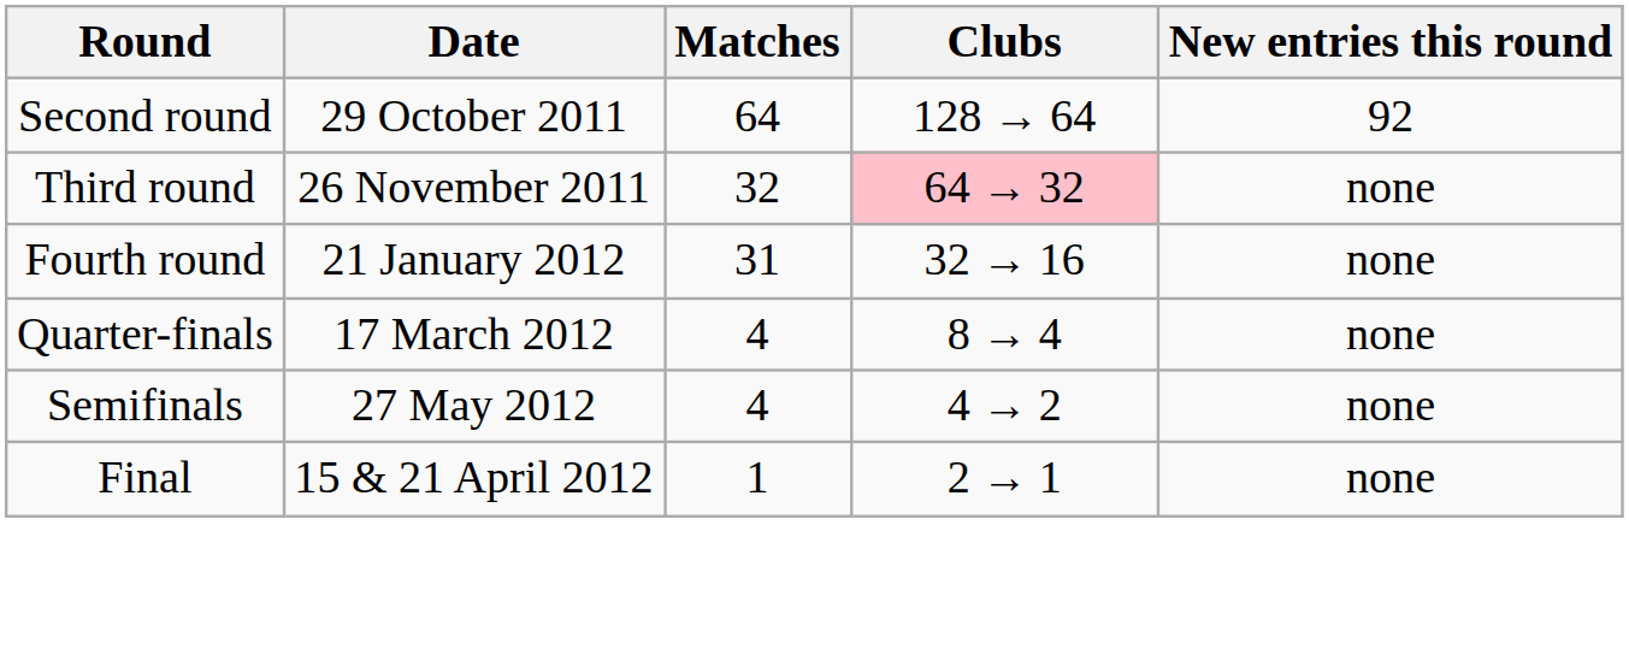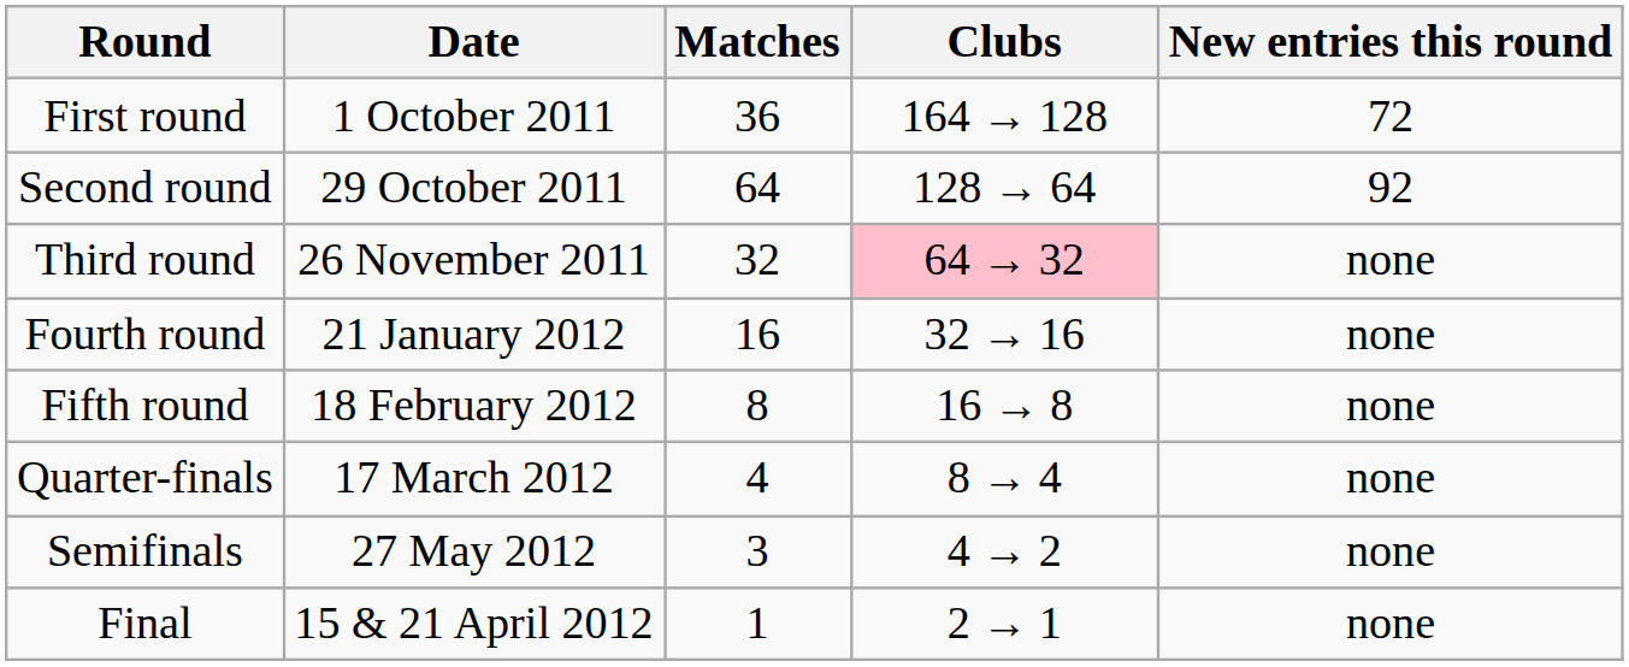+ row: First round | 1 October 2011 | 36 | 164 → 128 | 72
Fourth round | Matches: 31 -> 16
+ row: Fifth round | 18 February 2012 | 8 | 16 → 8 | none
Semifinals | Matches: 4 -> 3
